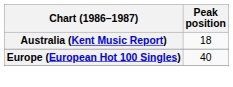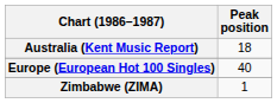+ row: Zimbabwe (ZIMA) | 1
